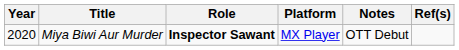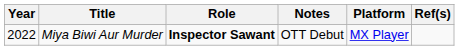columns swapped: Platform <-> Notes
Miya Biwi Aur Murder | Year: 2020 -> 2022
